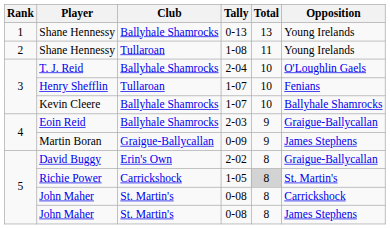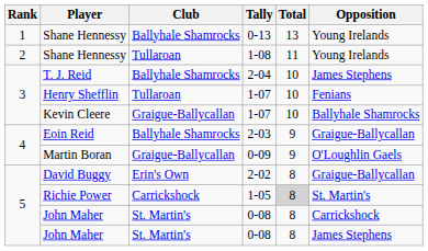T. J. Reid | Opposition: O'Loughlin Gaels -> James Stephens
Kevin Cleere | Club: Ballyhale Shamrocks -> Graigue-Ballycallan
Martin Boran | Opposition: James Stephens -> O'Loughlin Gaels
